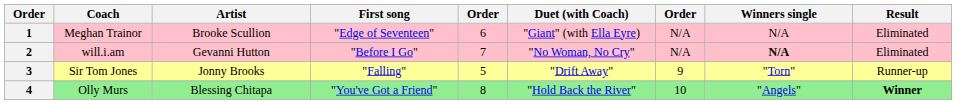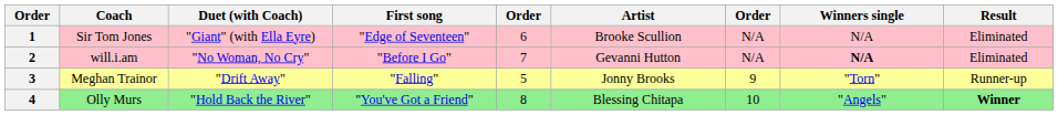columns swapped: Artist <-> Duet (with Coach)
1 | Coach: Meghan Trainor -> Sir Tom Jones
3 | Coach: Sir Tom Jones -> Meghan Trainor
